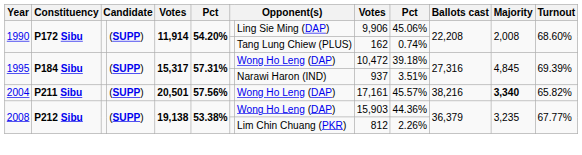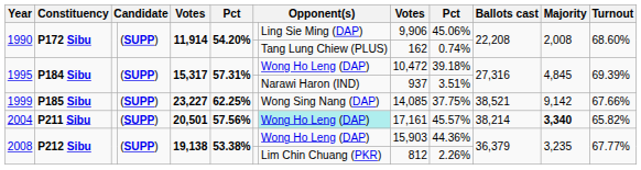+ row: 1999 | P185 Sibu | (SUPP) | 23,227 | 62.25% | Wong Sing Nang (DAP) | 14,085 | 37.75% | 38,521 | 9,142 | 67.66%
2004 | column 8: no background -> paleturquoise background
2004 | Ballots cast: 38,216 -> 38,214
